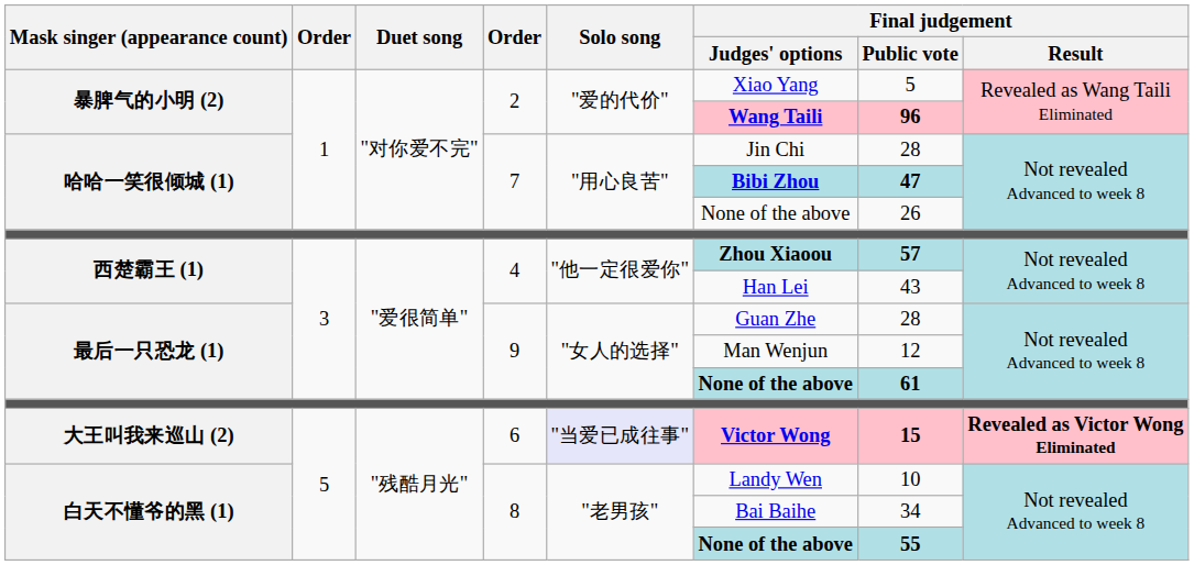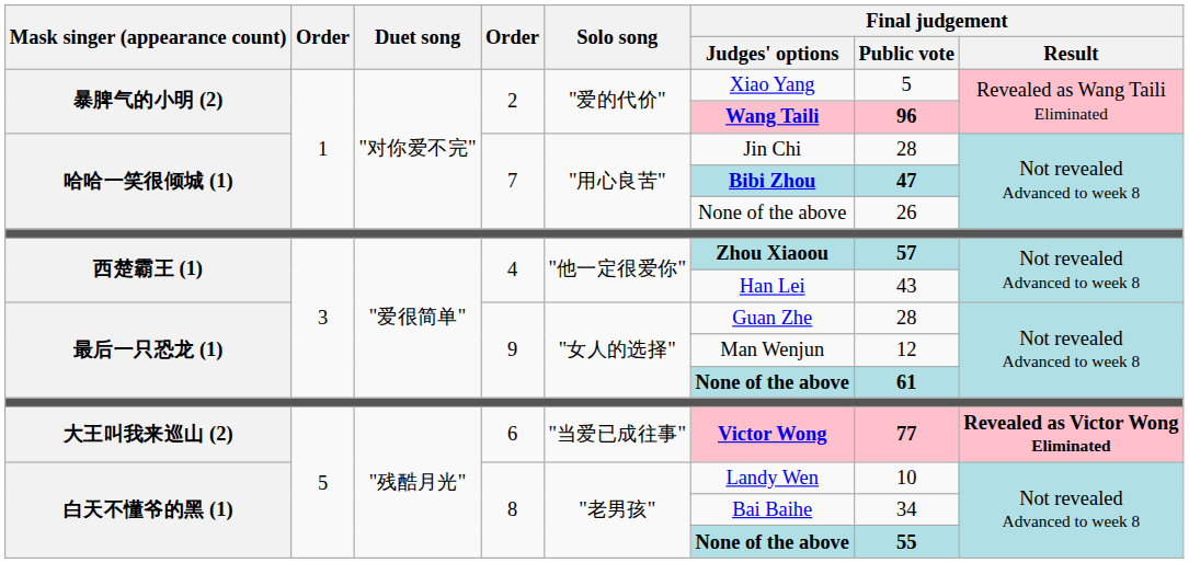大王叫我来巡山 (2) | Solo song: lavender background -> no background
大王叫我来巡山 (2) | Final judgement / Public vote: 15 -> 77
